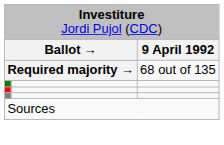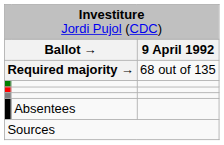+ row: Absentees
